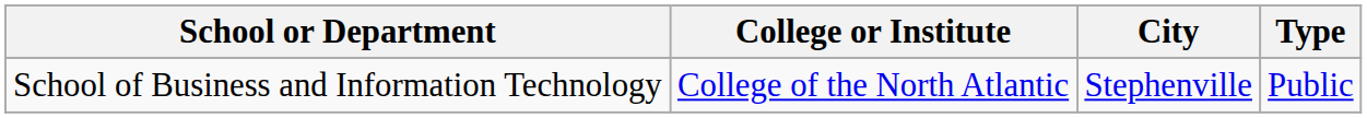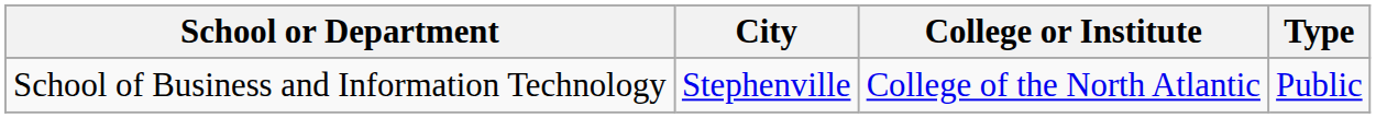columns swapped: College or Institute <-> City
